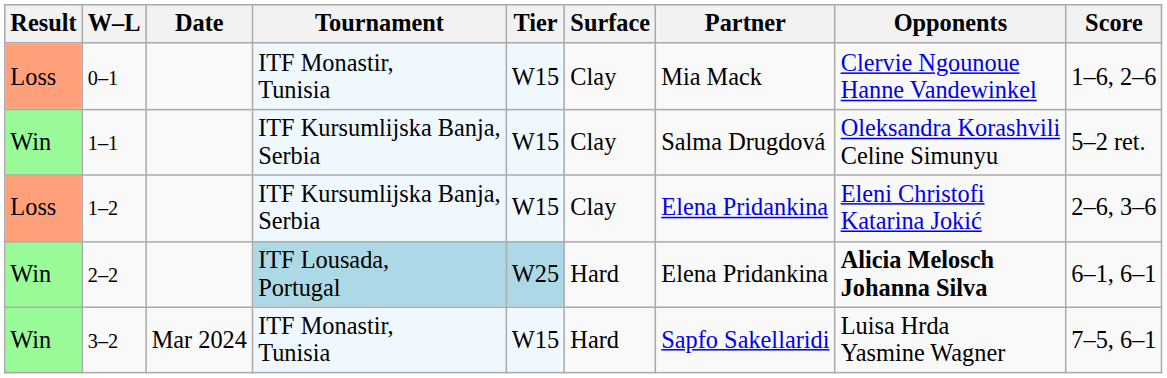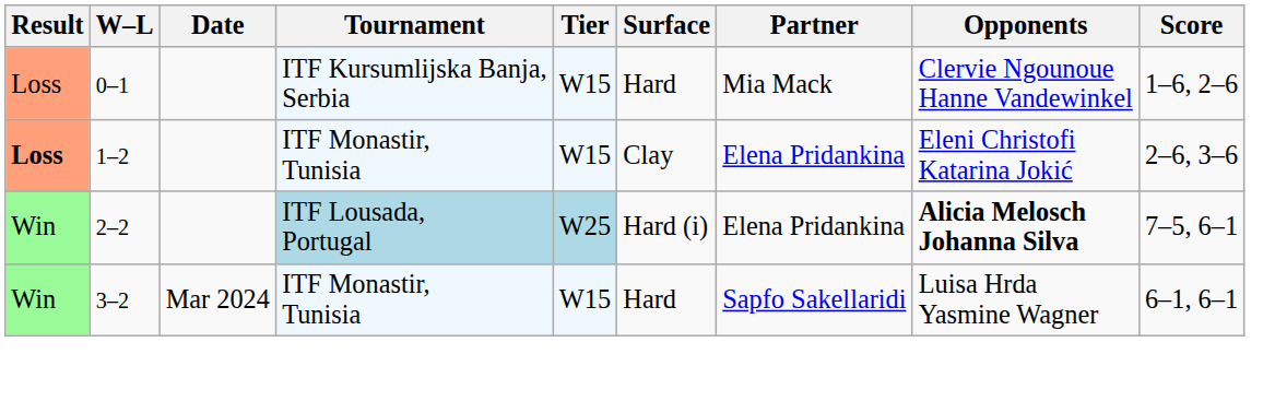0–1 | Tournament: ITF Monastir, Tunisia -> ITF Kursumlijska Banja, Serbia
0–1 | Surface: Clay -> Hard
- row: Win | 1–1 | ITF Kursumlijska Banja, Serbia | W15 | Clay | Salma Drugdová | Oleksandra Korashvili Celine Simunyu | 5–2 ret.
1–2 | Result: normal -> bold
1–2 | Tournament: ITF Kursumlijska Banja, Serbia -> ITF Monastir, Tunisia
2–2 | Surface: Hard -> Hard (i)
2–2 | Score: 6–1, 6–1 -> 7–5, 6–1
3–2 | Score: 7–5, 6–1 -> 6–1, 6–1
